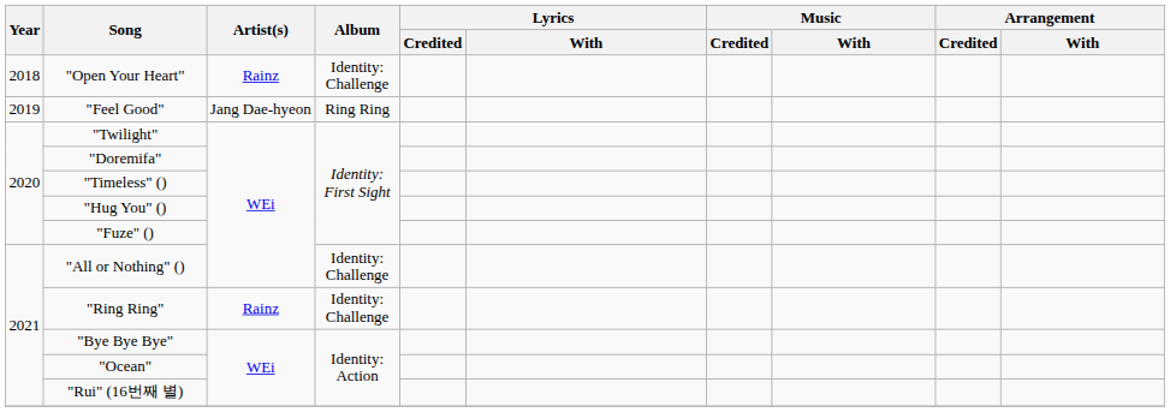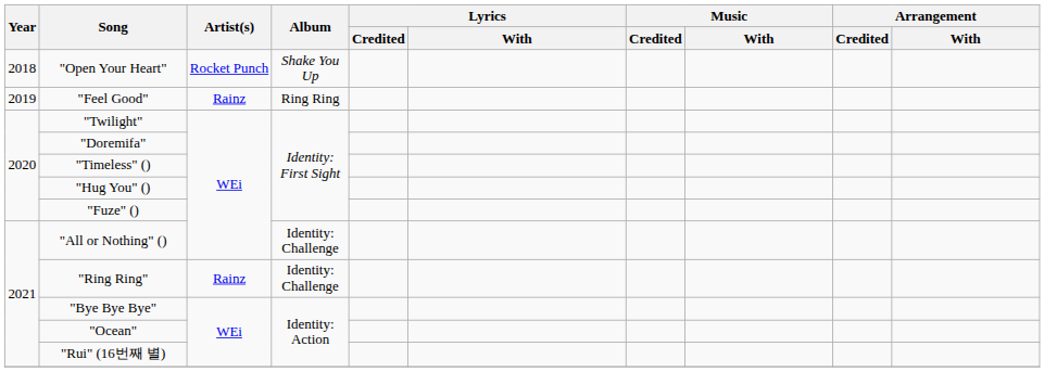"Open Your Heart" | Artist(s): Rainz -> Rocket Punch
"Open Your Heart" | Album: Identity: Challenge -> Shake You Up
"Feel Good" | Artist(s): Jang Dae-hyeon -> Rainz
